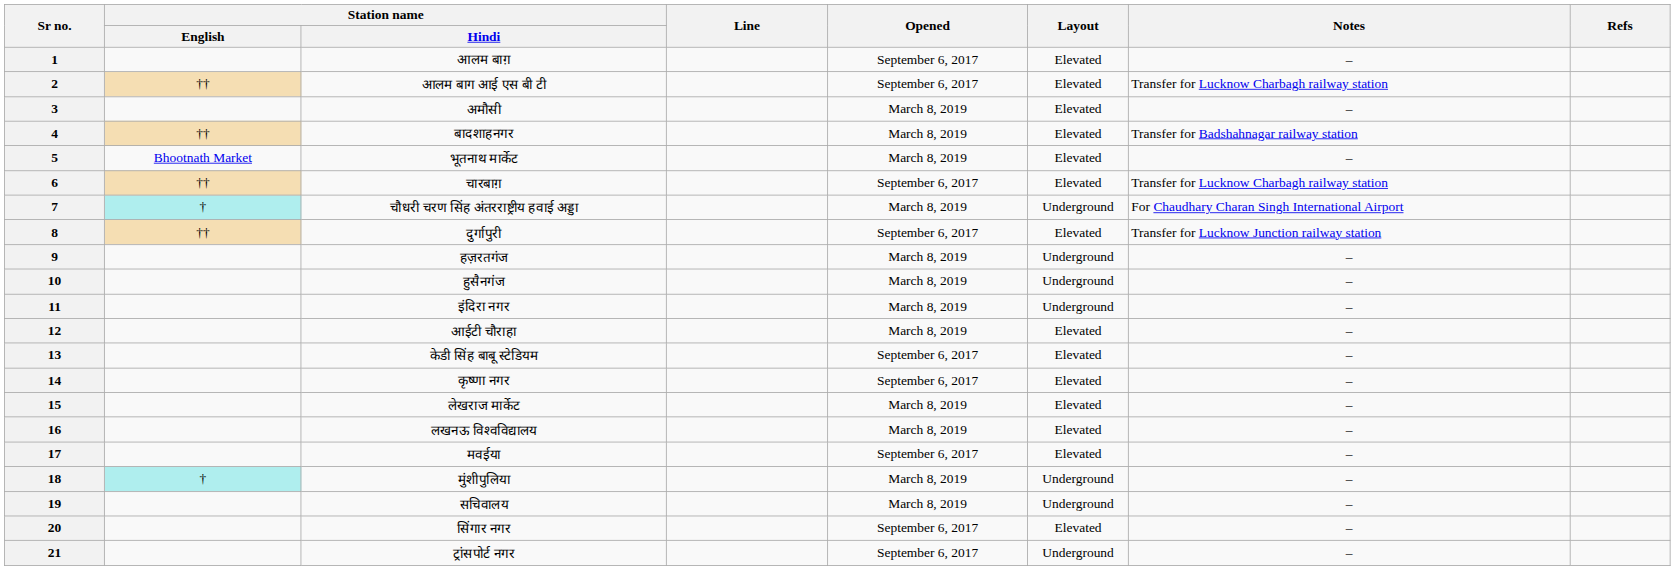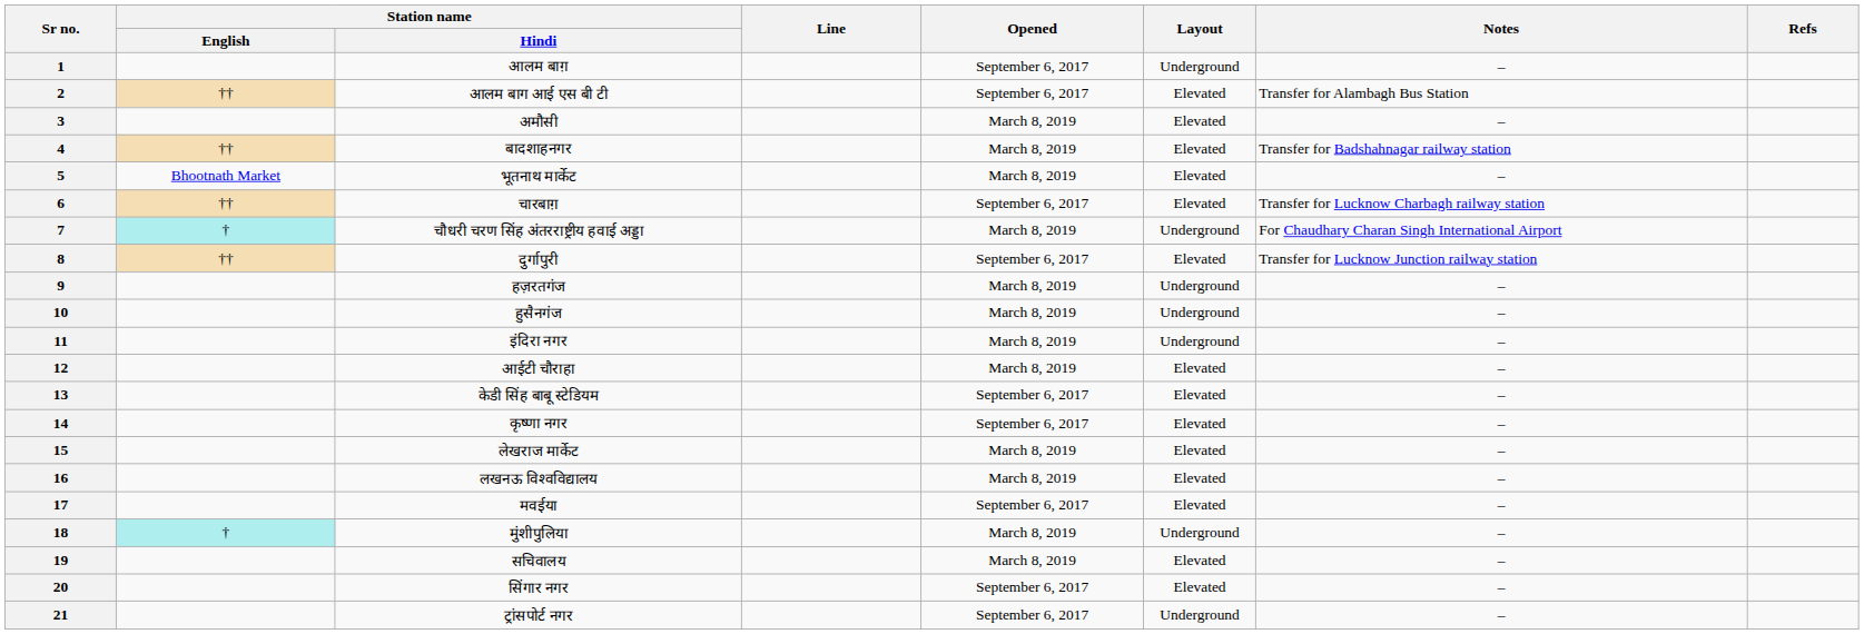1 | Layout: Elevated -> Underground
2 | Notes: Transfer for Lucknow Charbagh railway station -> Transfer for Alambagh Bus Station
19 | Layout: Underground -> Elevated
